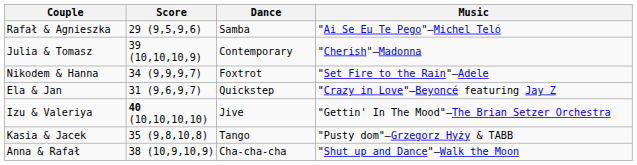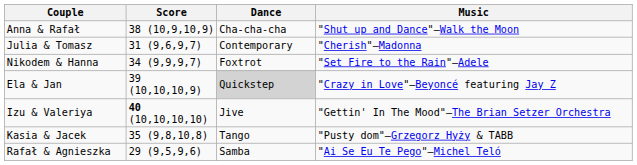rows swapped: Rafał & Agnieszka <-> Anna & Rafał
Julia & Tomasz | Score: 39 (10,10,10,9) -> 31 (9,6,9,7)
Ela & Jan | Score: 31 (9,6,9,7) -> 39 (10,10,10,9)
Ela & Jan | Dance: no background -> lightgrey background
